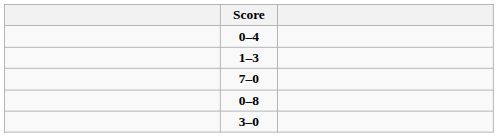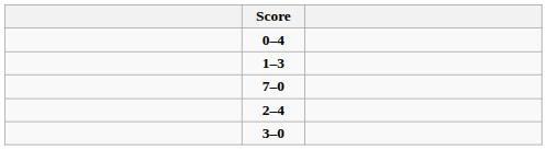+ row: 2–4
- row: 0–8
